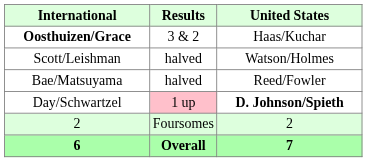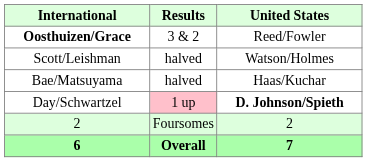Oosthuizen/Grace | United States: Haas/Kuchar -> Reed/Fowler
Bae/Matsuyama | United States: Reed/Fowler -> Haas/Kuchar
